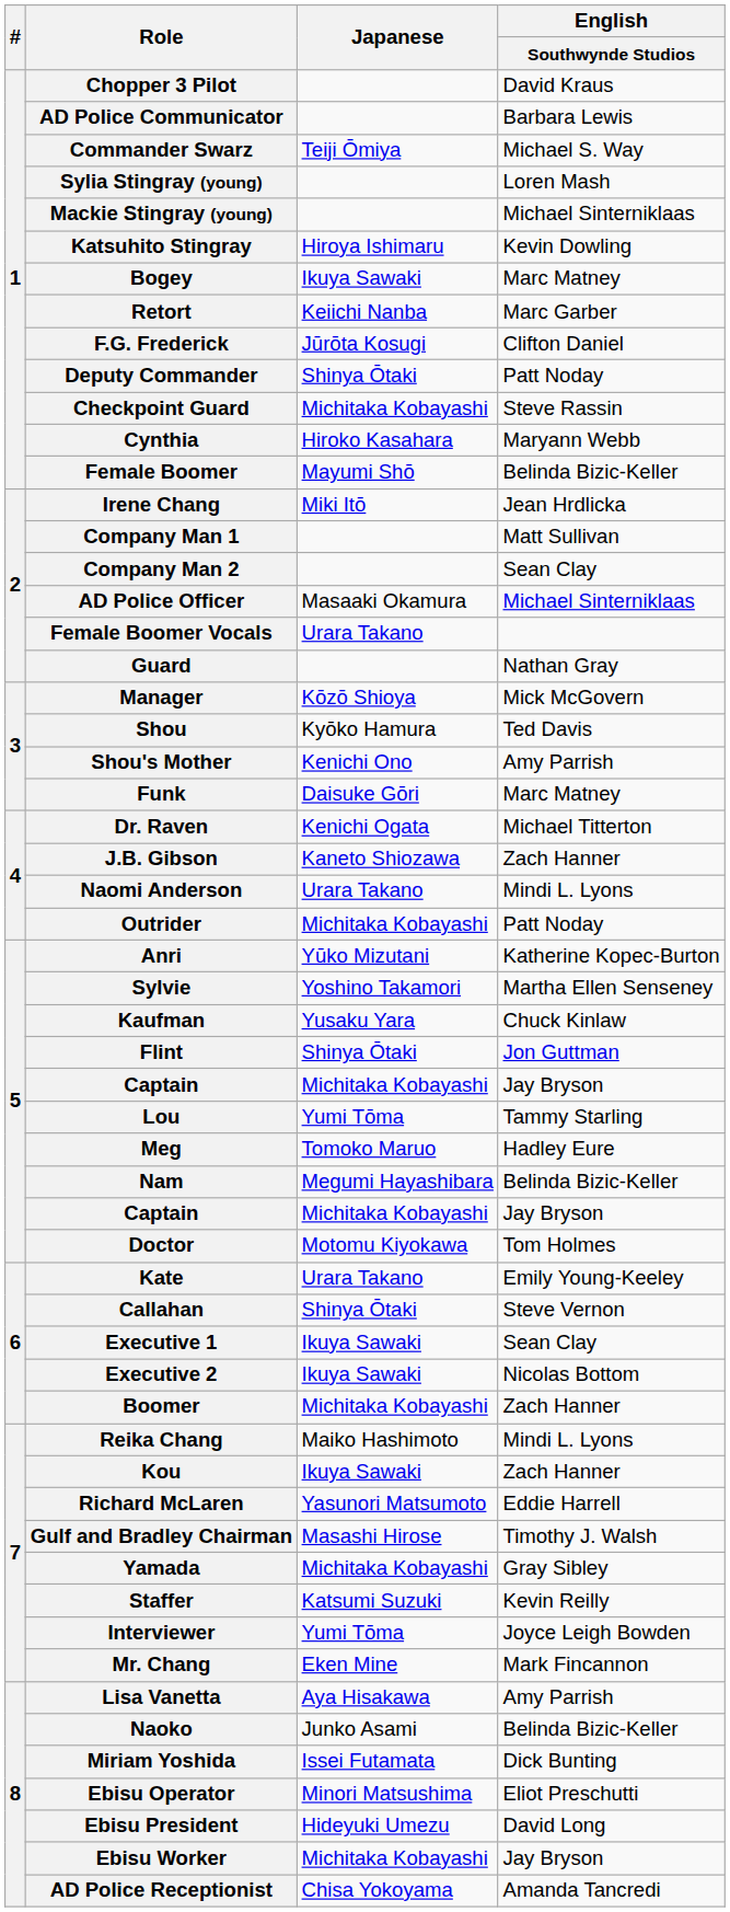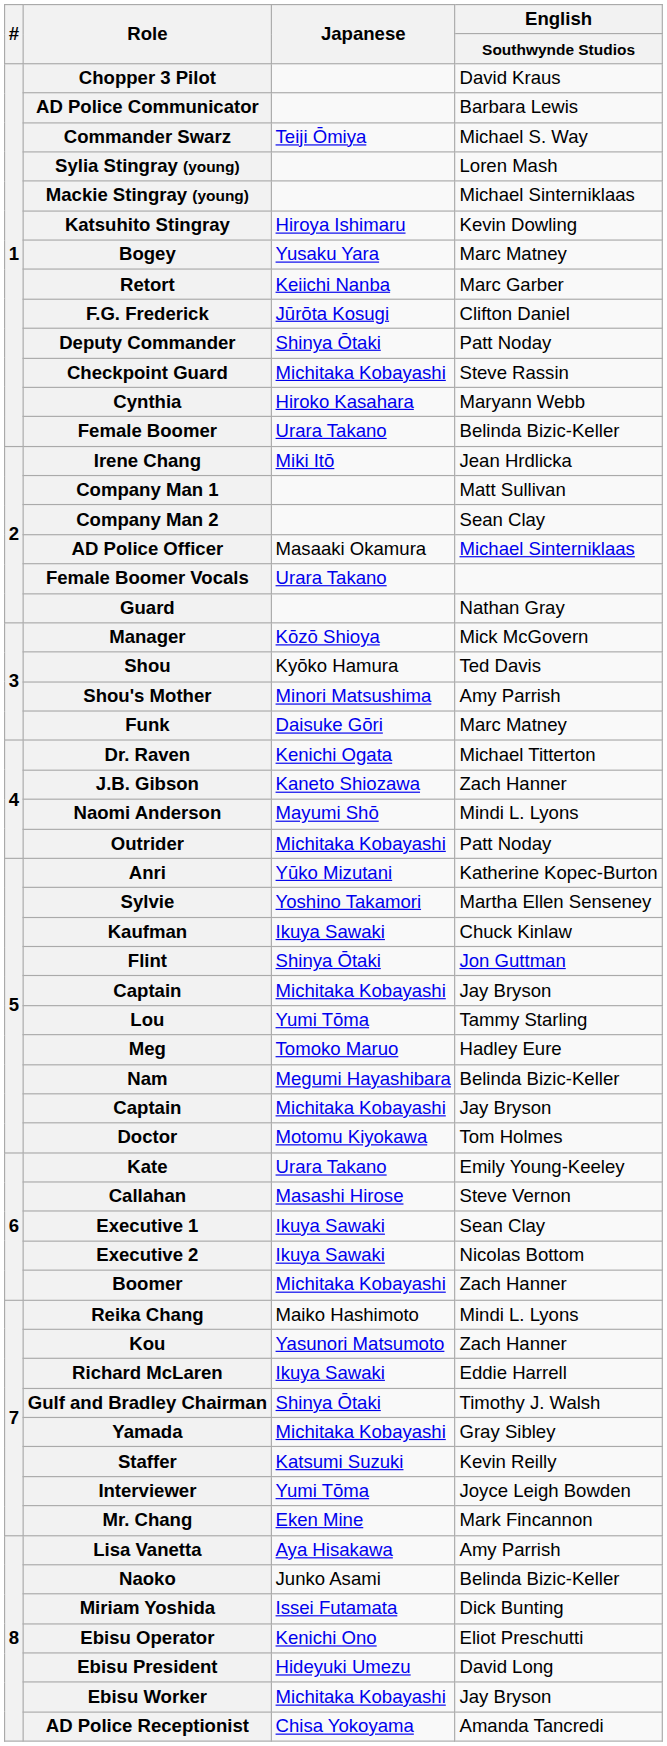Bogey | Japanese: Ikuya Sawaki -> Yusaku Yara
Female Boomer | Japanese: Mayumi Shō -> Urara Takano
Shou's Mother | Japanese: Kenichi Ono -> Minori Matsushima
Naomi Anderson | Japanese: Urara Takano -> Mayumi Shō
Kaufman | Japanese: Yusaku Yara -> Ikuya Sawaki
Callahan | Japanese: Shinya Ōtaki -> Masashi Hirose
Kou | Japanese: Ikuya Sawaki -> Yasunori Matsumoto
Richard McLaren | Japanese: Yasunori Matsumoto -> Ikuya Sawaki
Gulf and Bradley Chairman | Japanese: Masashi Hirose -> Shinya Ōtaki
Ebisu Operator | Japanese: Minori Matsushima -> Kenichi Ono
